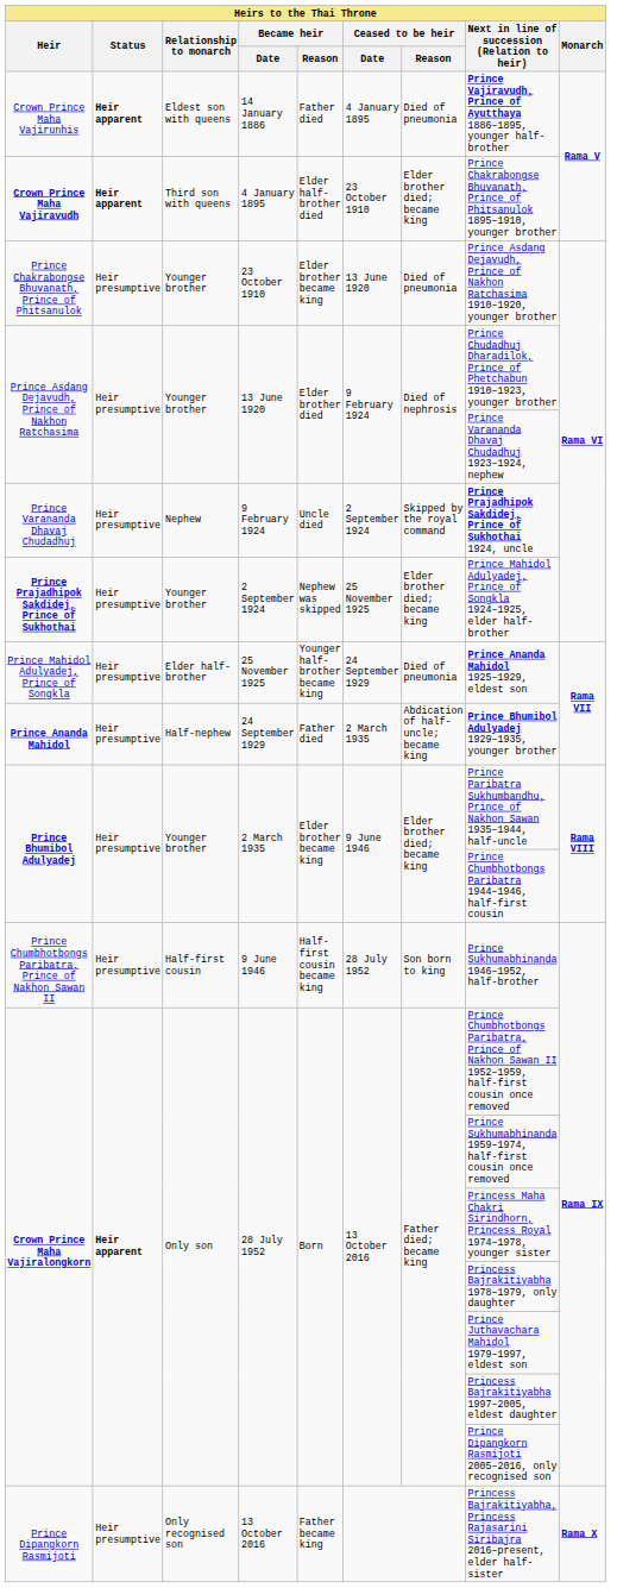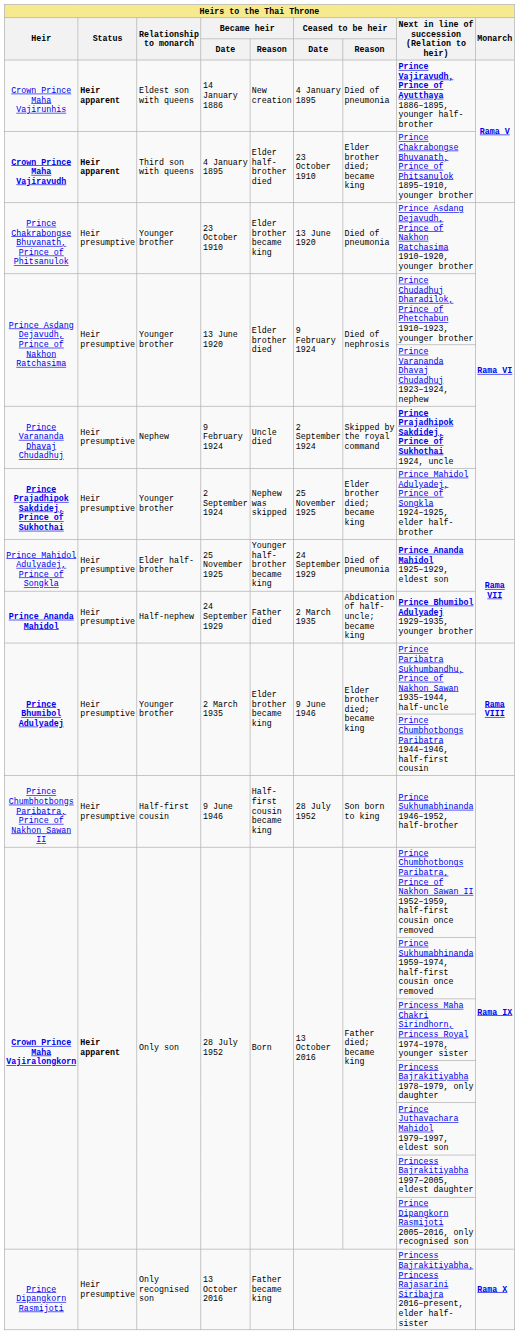Crown Prince Maha Vajirunhis | Became heir / Reason: Father died -> New creation
